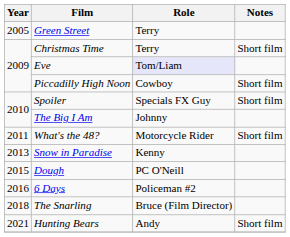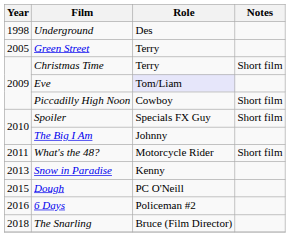+ row: 1998 | Underground | Des
- row: 2021 | Hunting Bears | Andy | Short film
